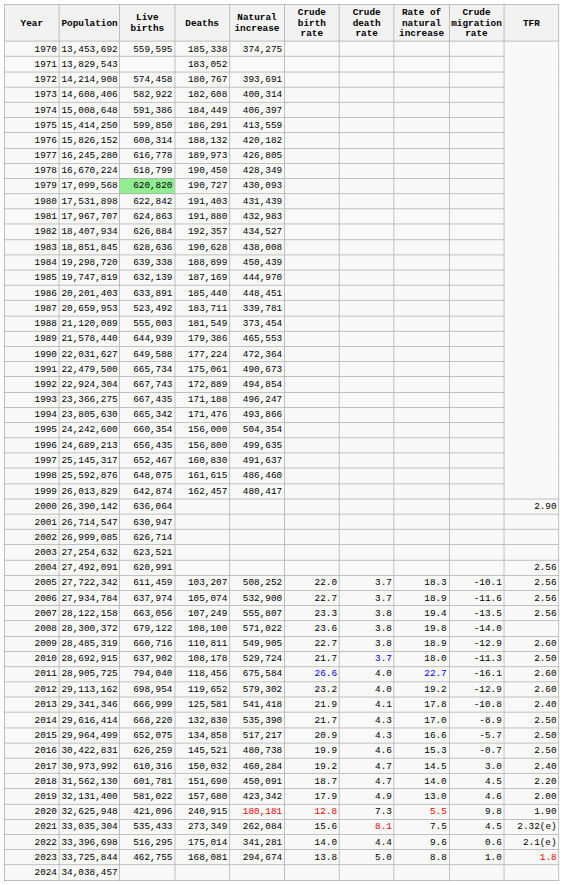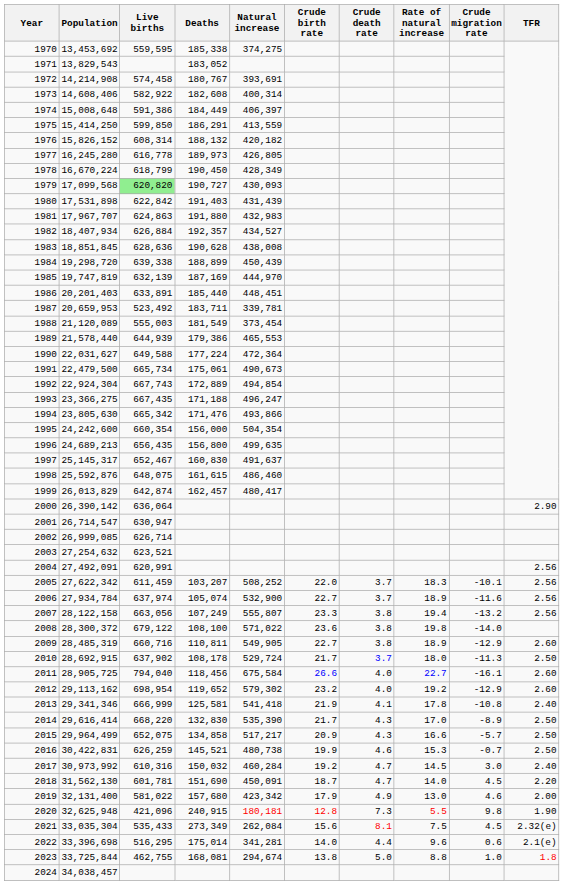2005 | Population: 27,722,342 -> 27,622,342
2007 | Crude migration rate: -13.5 -> -13.2
